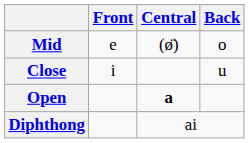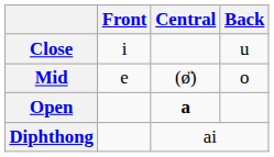rows swapped: Close <-> Mid
